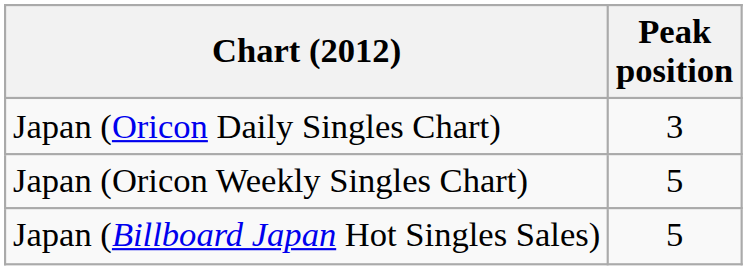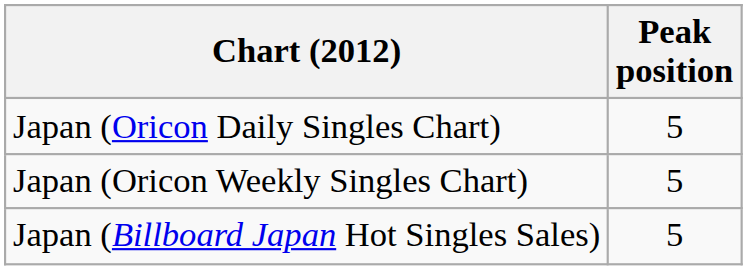Japan (Oricon Daily Singles Chart) | Peak position: 3 -> 5
